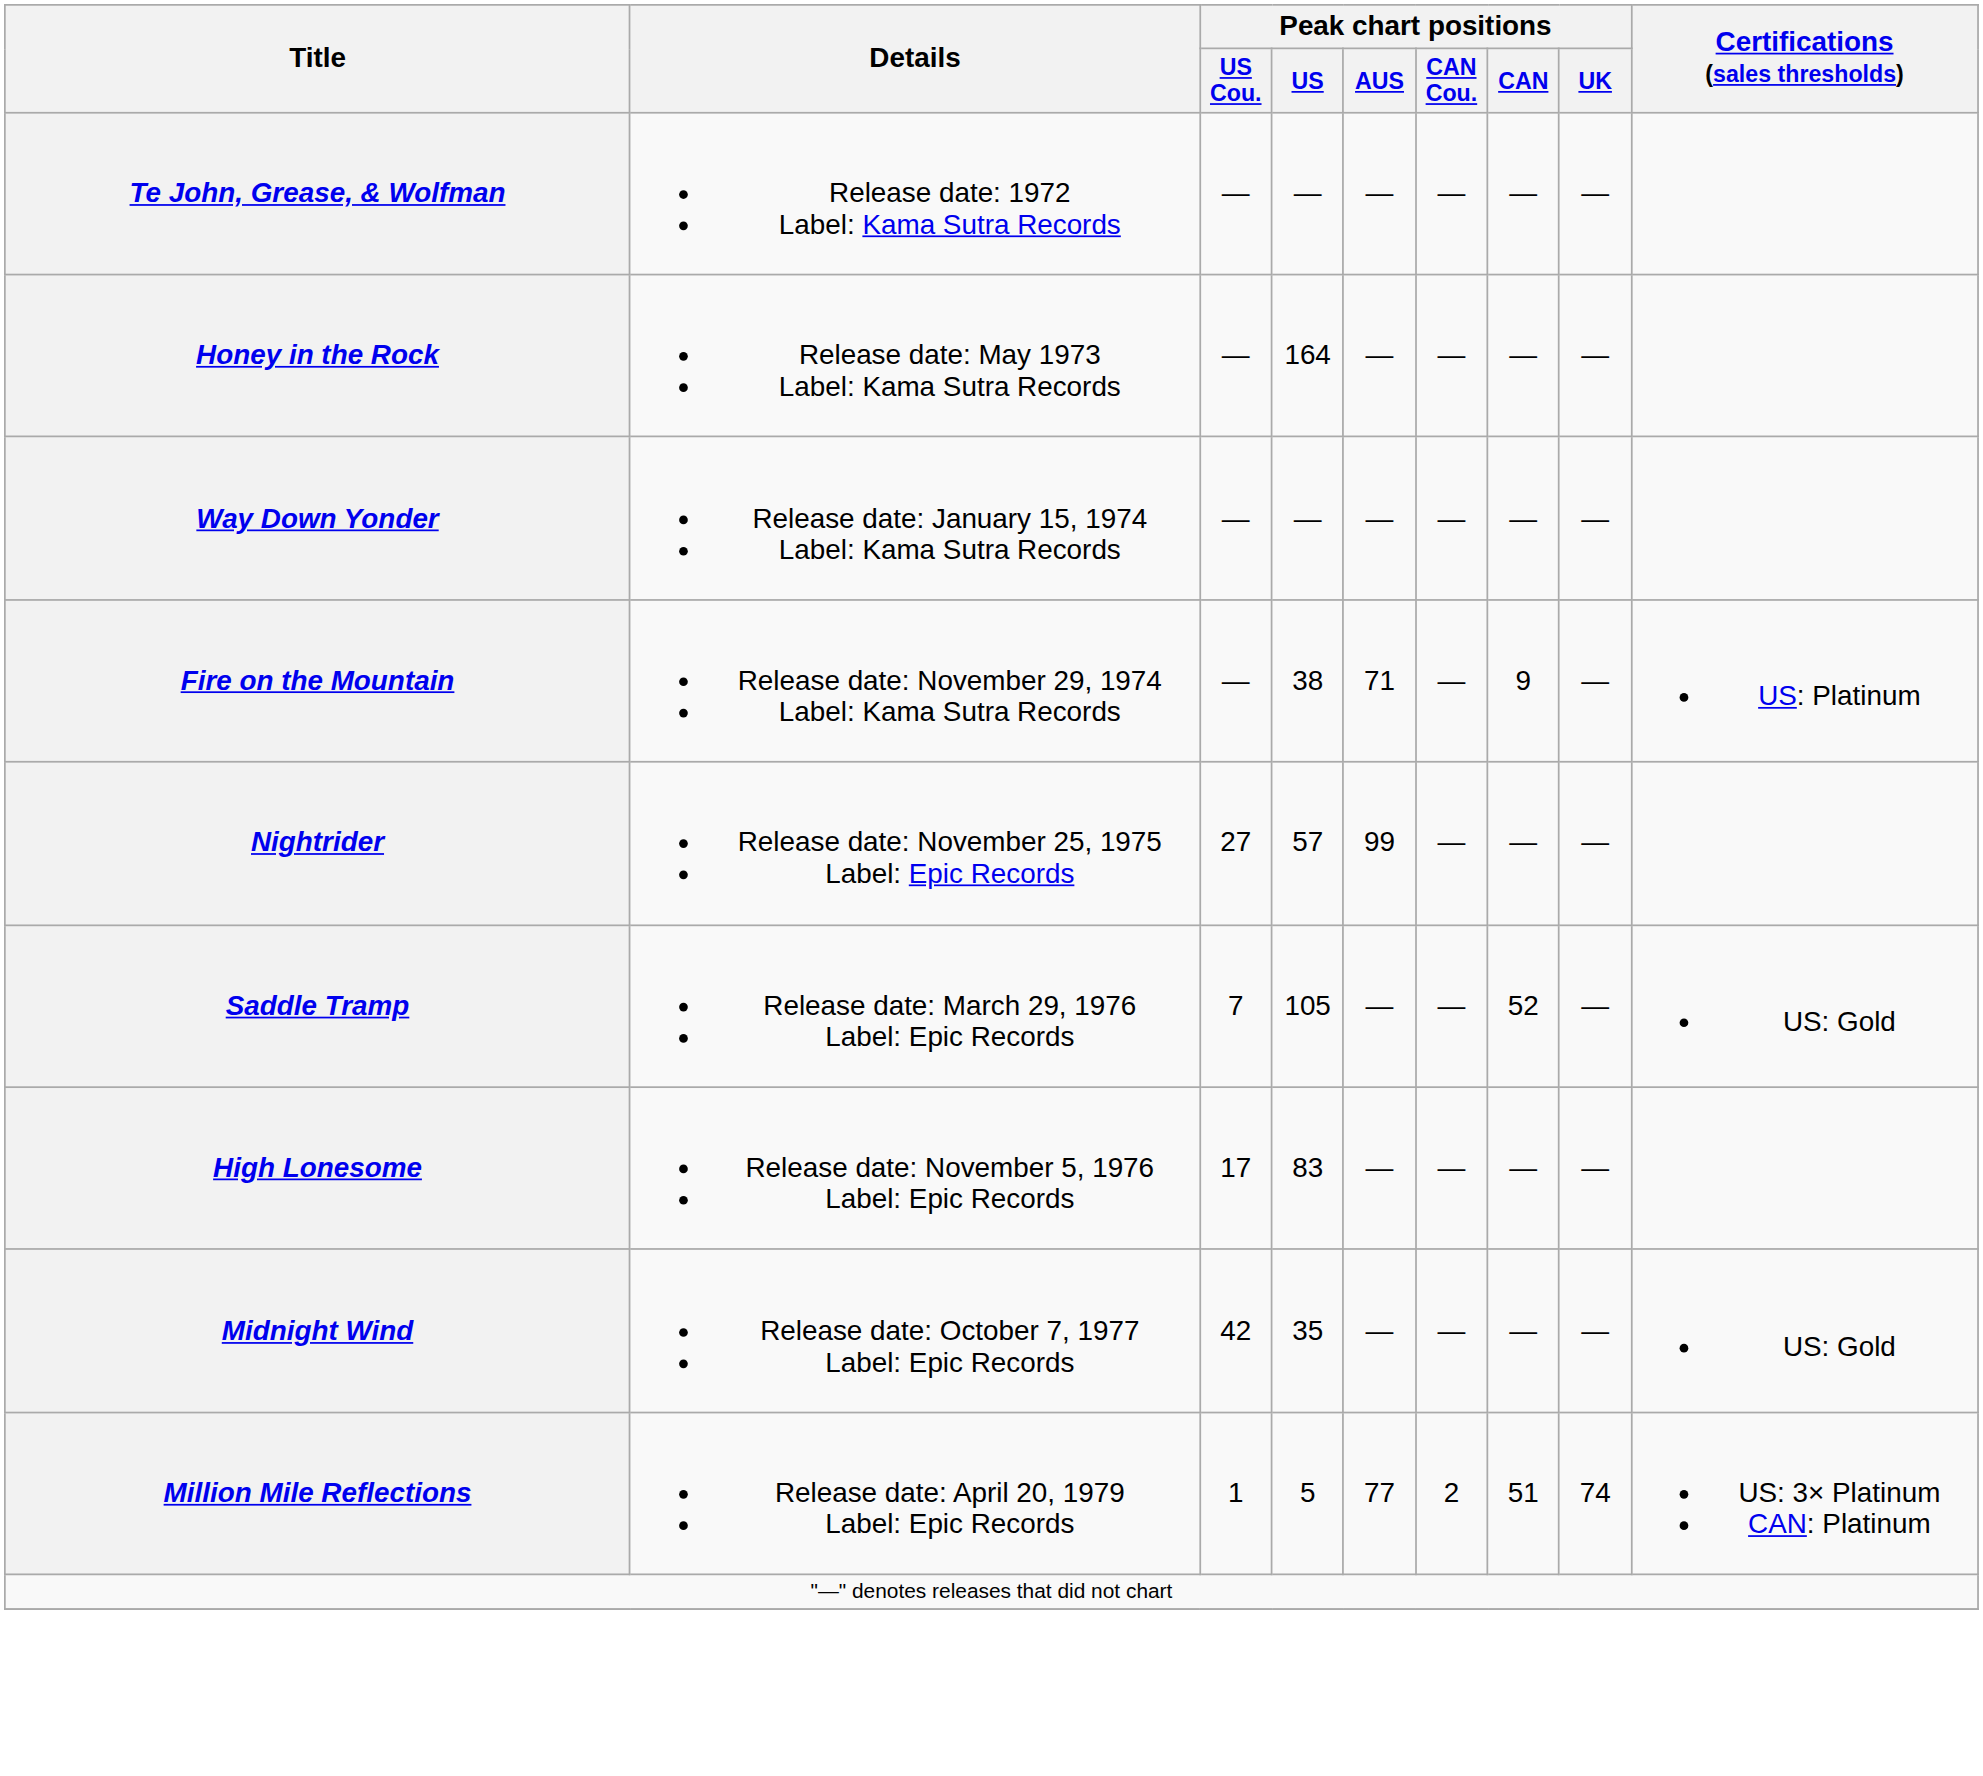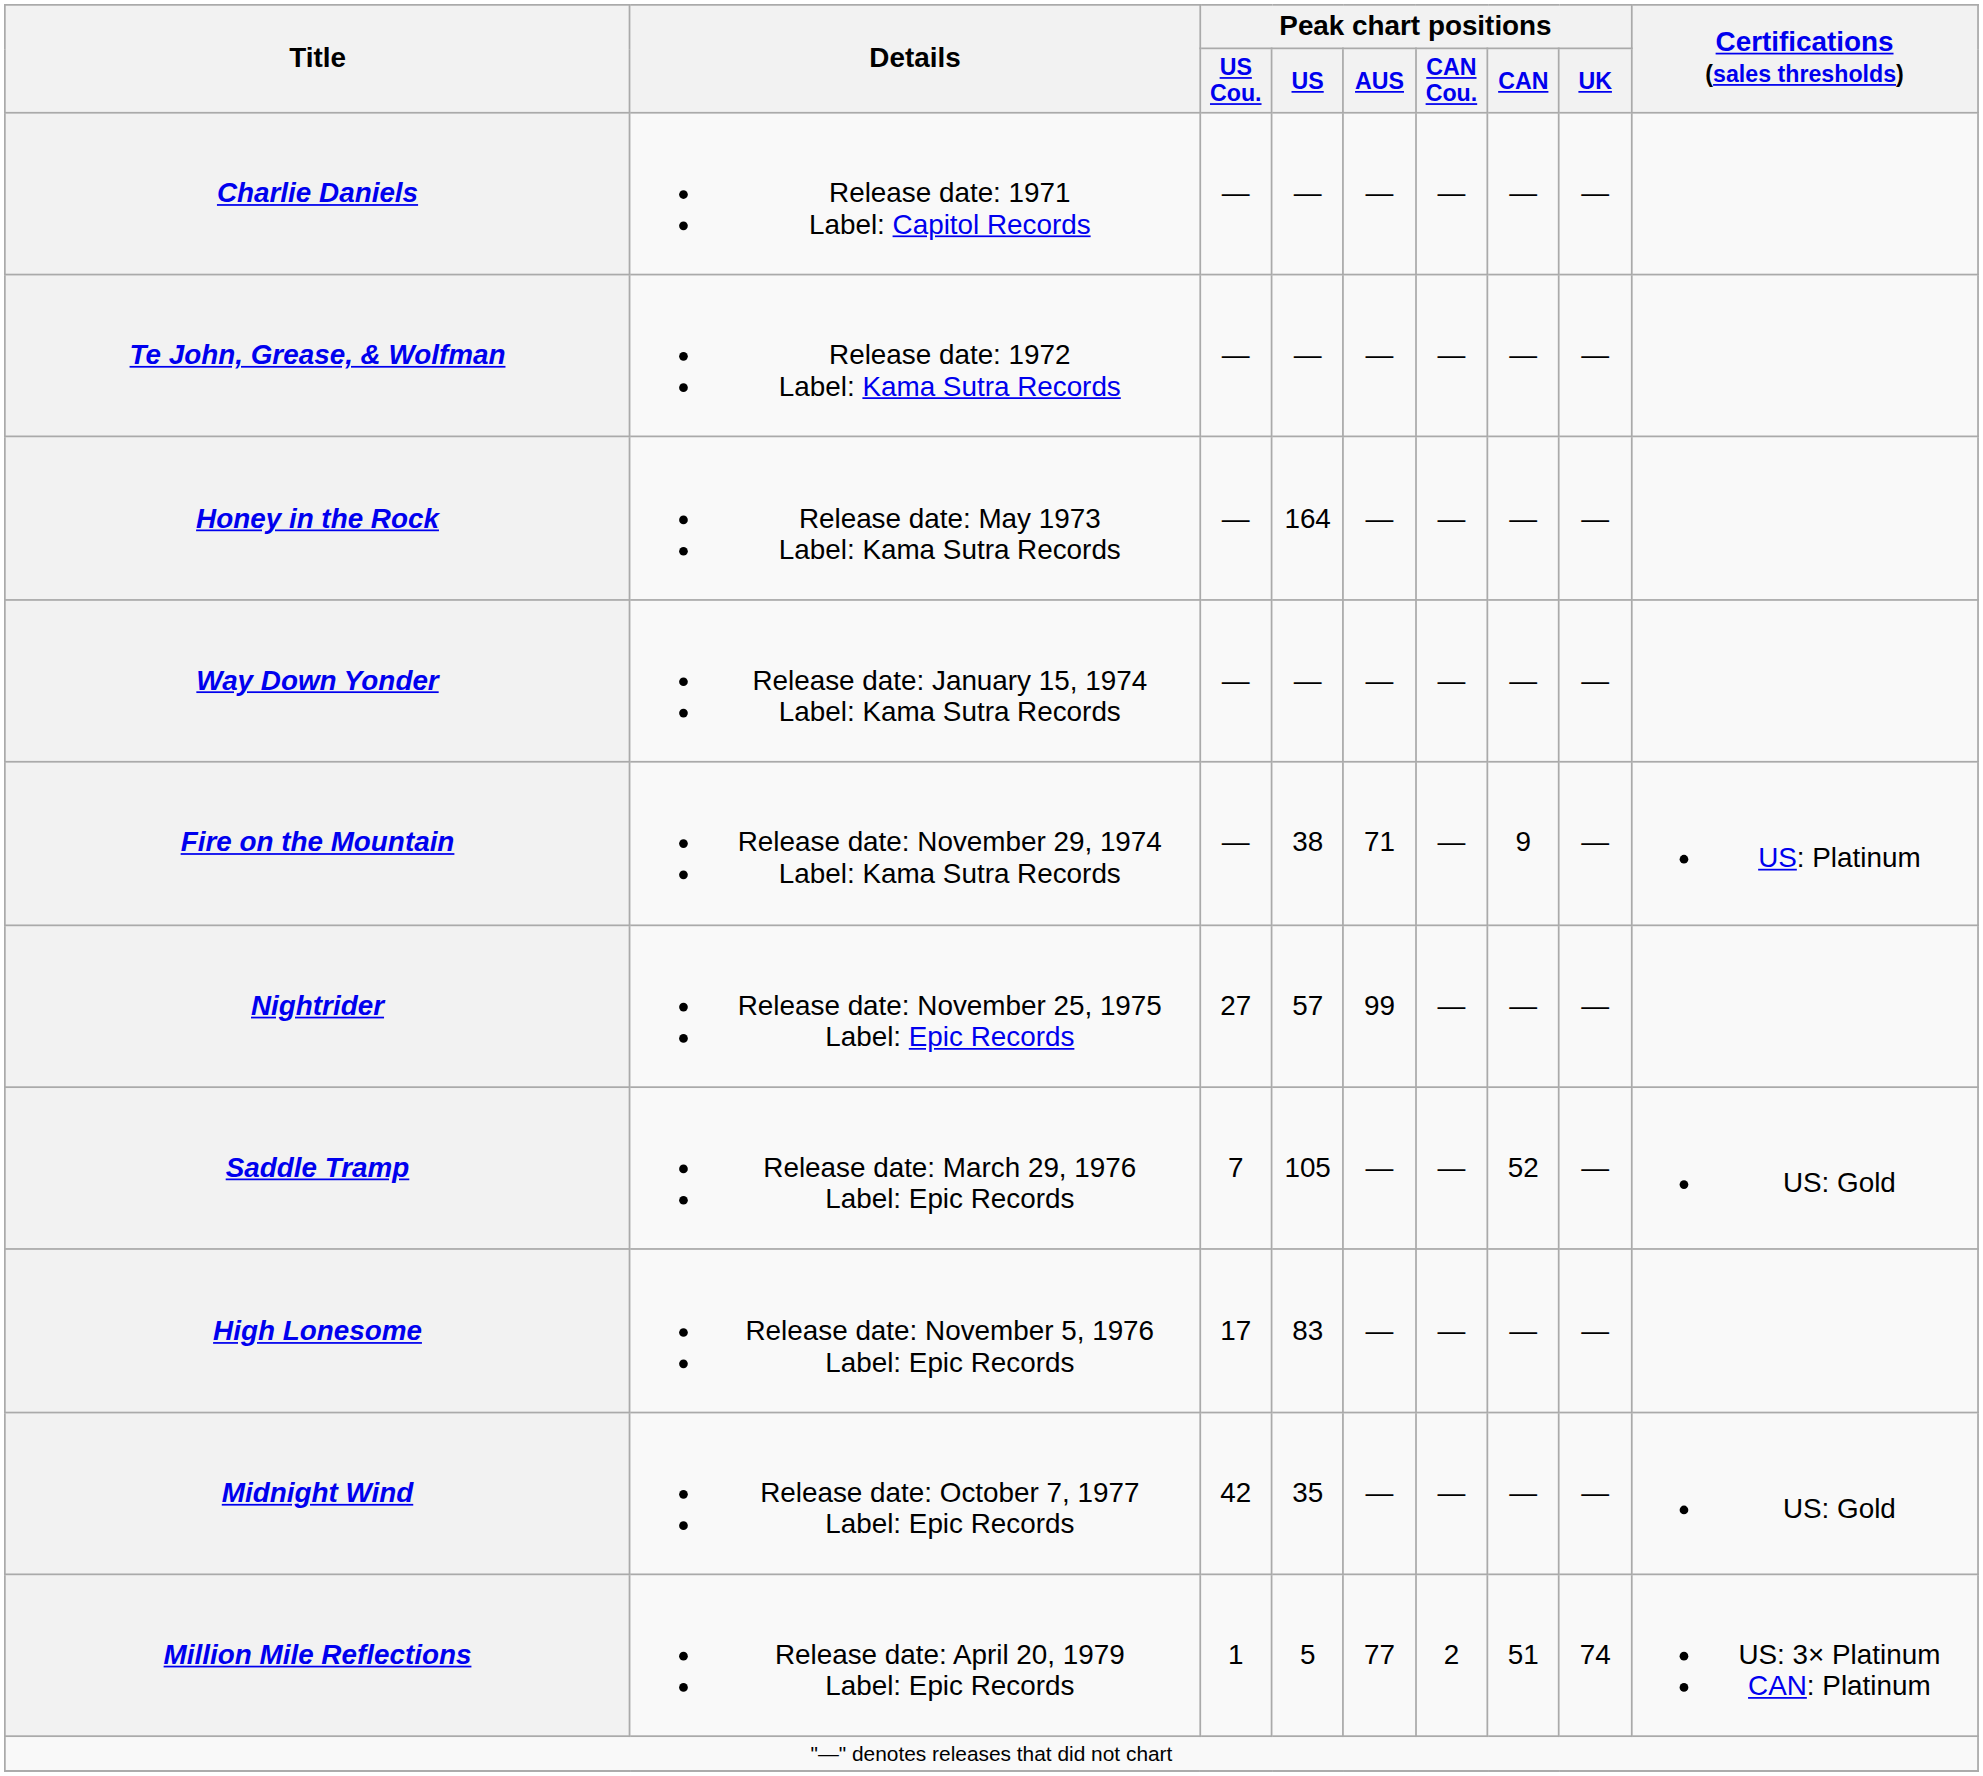+ row: Charlie Daniels | Release date: 1971 Label: Capitol Records | — | — | — | — | — | —
